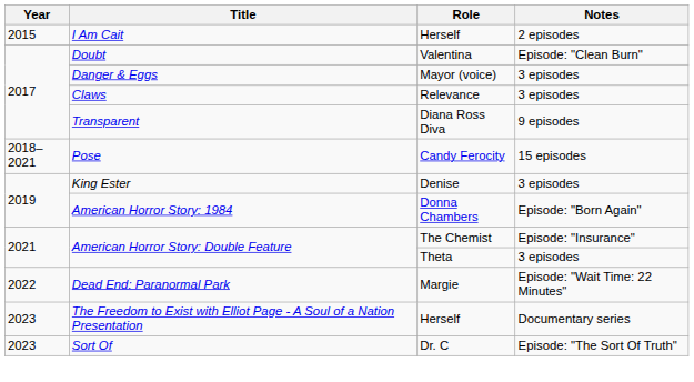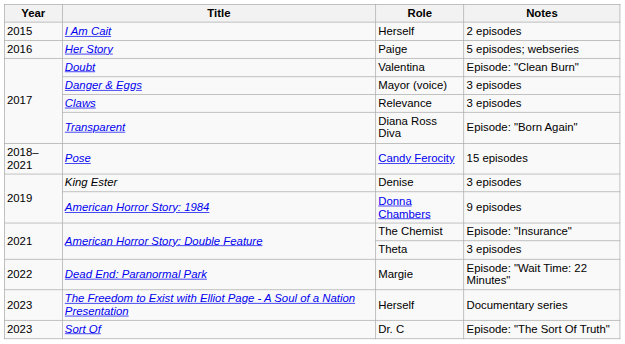+ row: 2016 | Her Story | Paige | 5 episodes; webseries
Transparent | Notes: 9 episodes -> Episode: "Born Again"
American Horror Story: 1984 | Notes: Episode: "Born Again" -> 9 episodes
